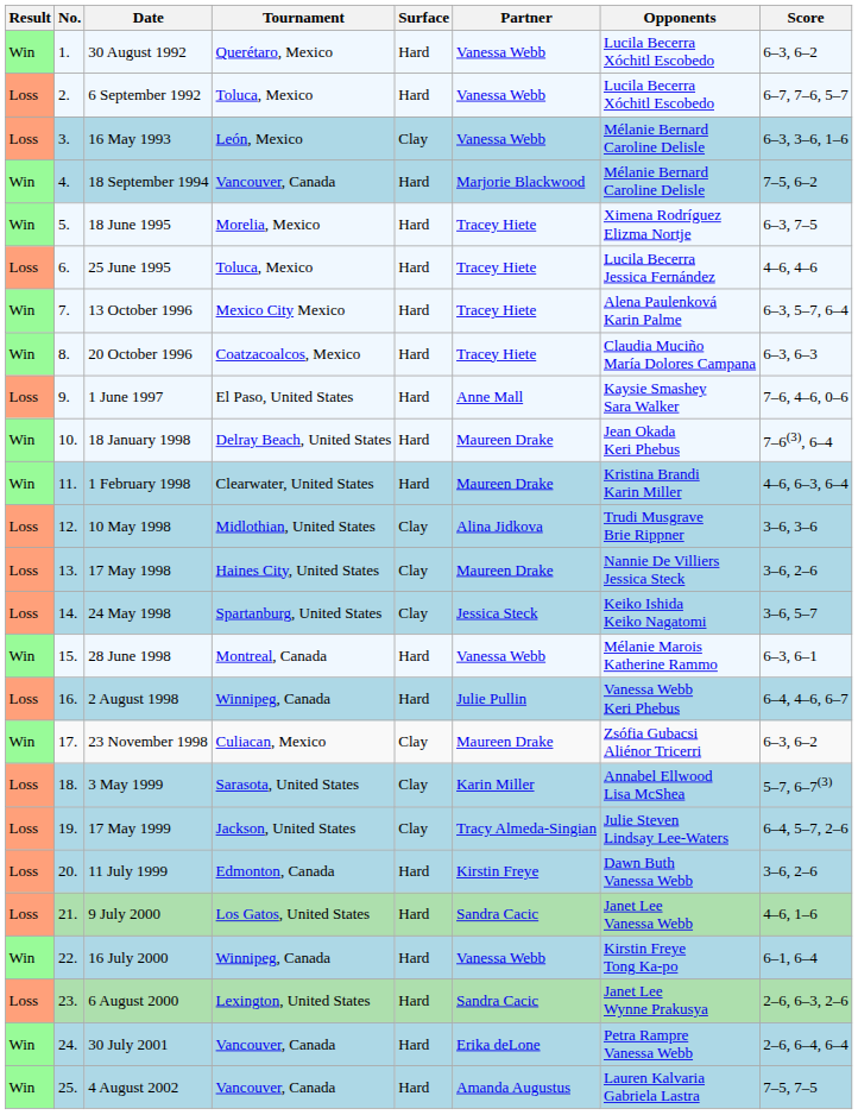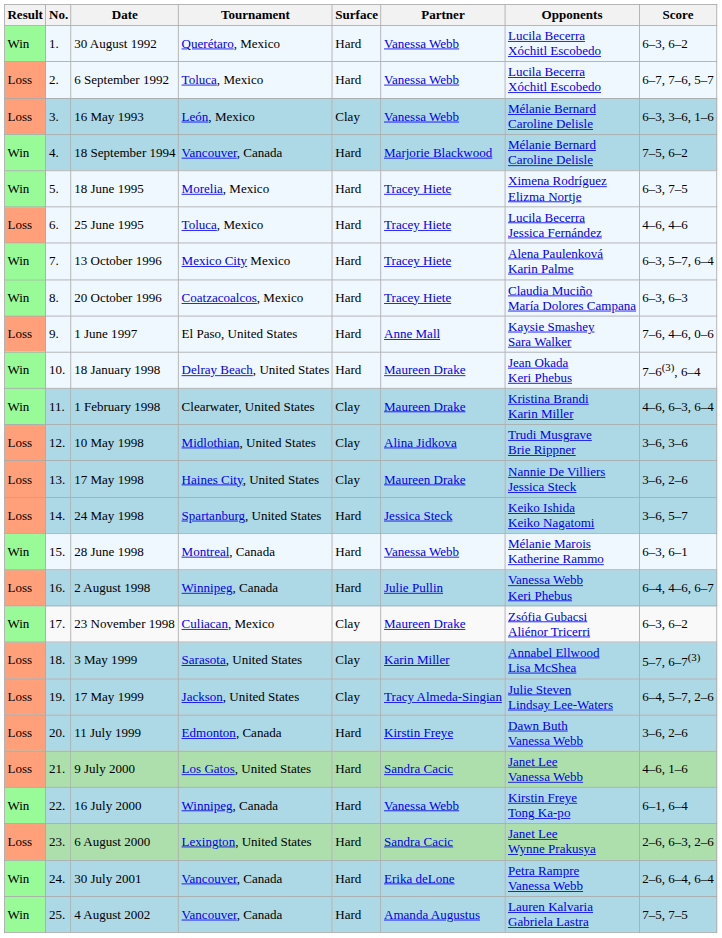1 February 1998 | Surface: Hard -> Clay
24 May 1998 | Surface: Clay -> Hard
